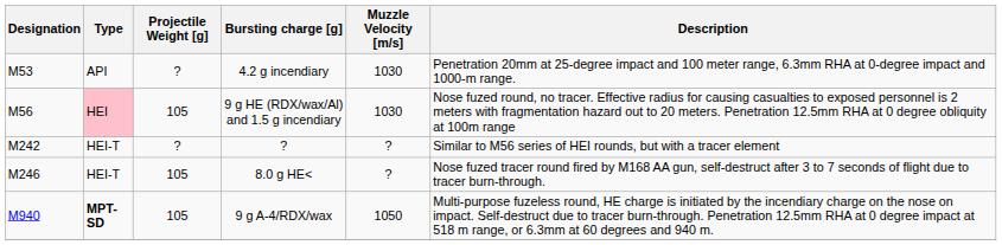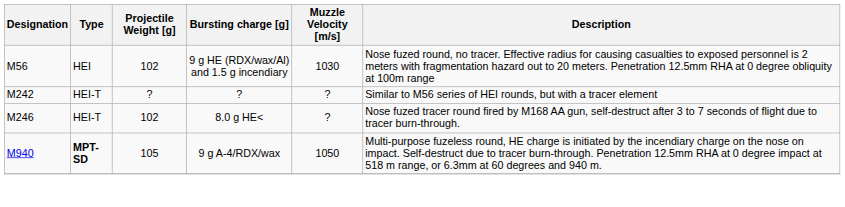- row: M53 | API | ? | 4.2 g incendiary | 1030 | Penetration 20mm at 25-degree impact and 100 meter range, 6.3mm RHA at 0-degree impact and 1000-m range.
9 g HE (RDX/wax/Al) and 1.5 g incendiary | Type: pink background -> no background
9 g HE (RDX/wax/Al) and 1.5 g incendiary | Projectile Weight [g]: 105 -> 102
8.0 g HE< | Projectile Weight [g]: 105 -> 102
